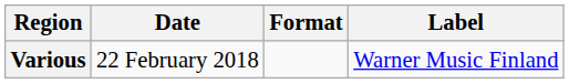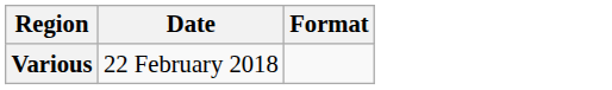- column: Label | Warner Music Finland
